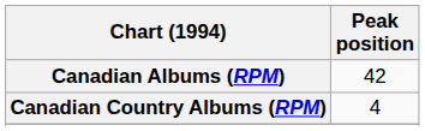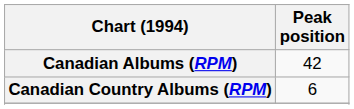Canadian Country Albums (RPM) | Peak position: 4 -> 6
